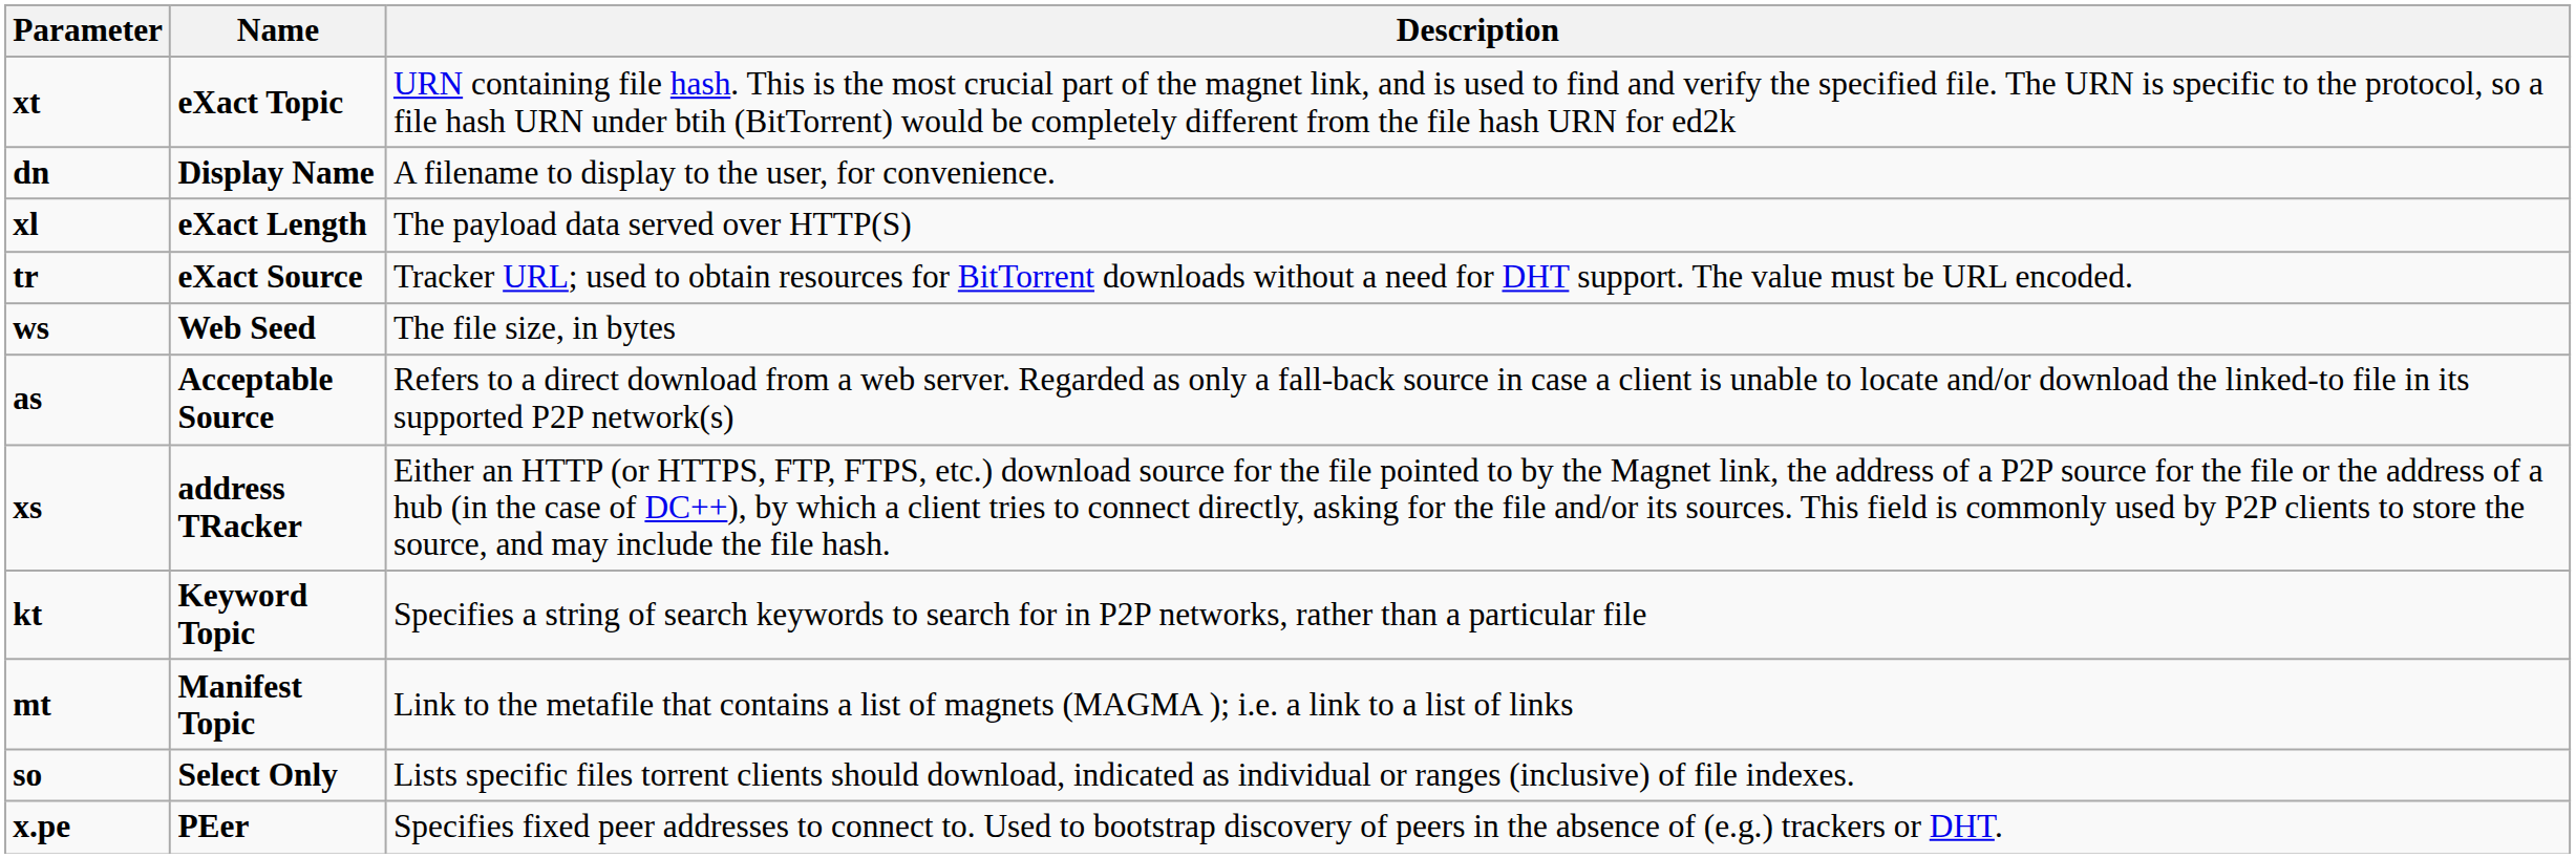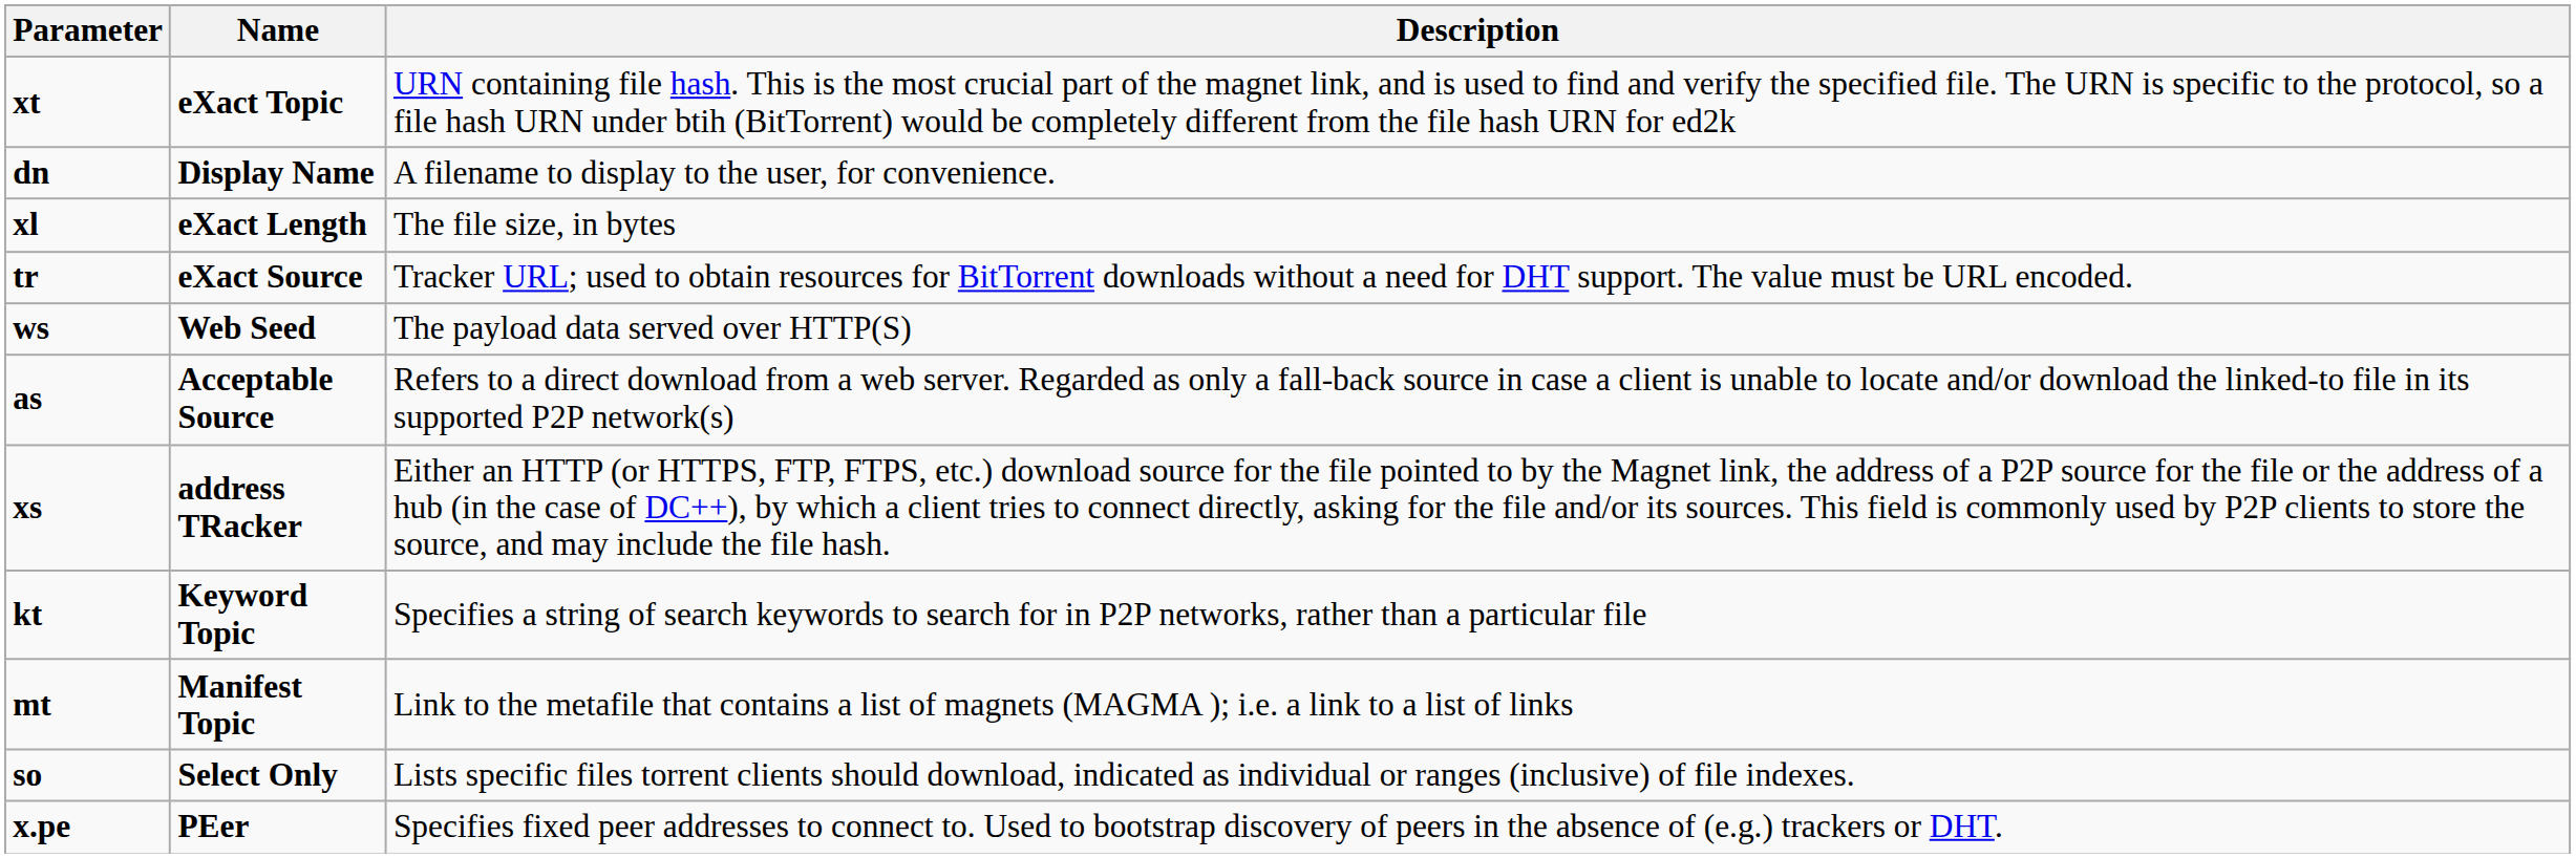xl | Description: The payload data served over HTTP(S) -> The file size, in bytes
ws | Description: The file size, in bytes -> The payload data served over HTTP(S)
